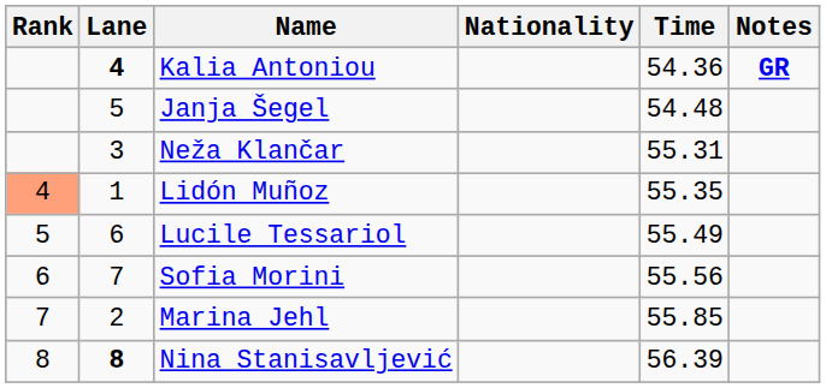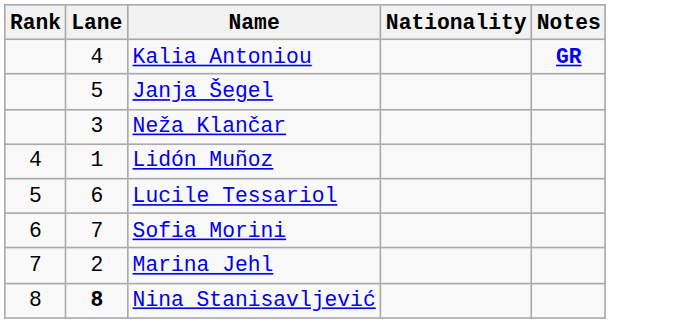- column: Time | 54.36 | 54.48 | 55.31 | 55.35 | 55.49 | 55.56 | 55.85 | 56.39
Kalia Antoniou | Lane: bold -> normal
Lidón Muñoz | Rank: lightsalmon background -> no background
